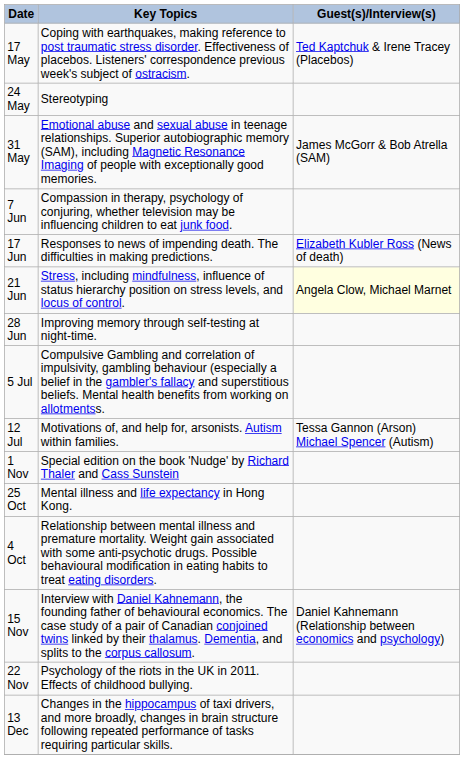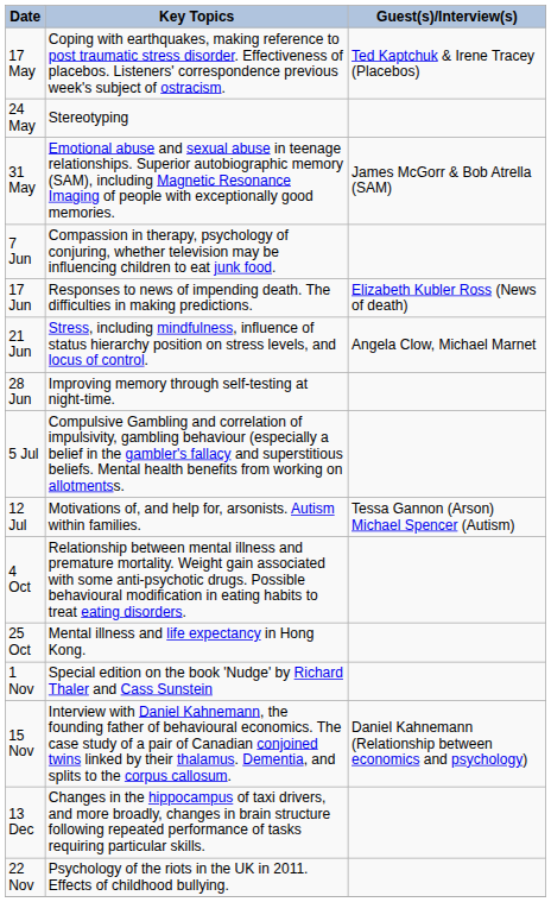21 Jun | Guest(s)/Interview(s): lightyellow background -> no background
rows swapped: 4 Oct <-> 1 Nov
rows swapped: 22 Nov <-> 13 Dec
